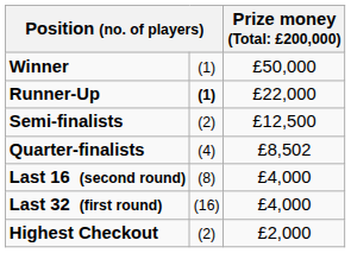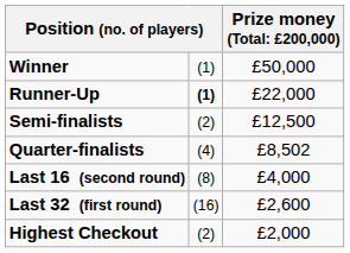Last 32 (first round) | column 3: £4,000 -> £2,600
